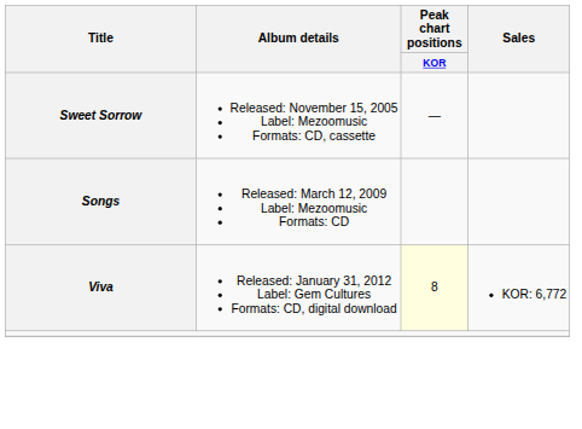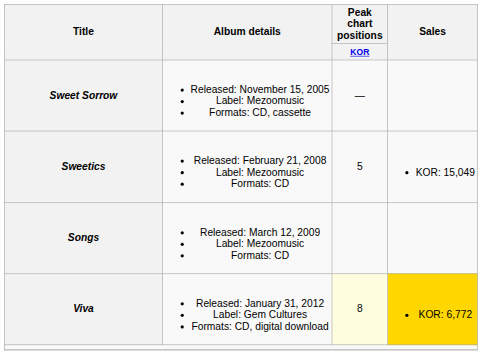+ row: Sweetics | Released: February 21, 2008 Label: Mezoomusic Formats: CD | 5 | KOR: 15,049
Viva | Sales: no background -> gold background
